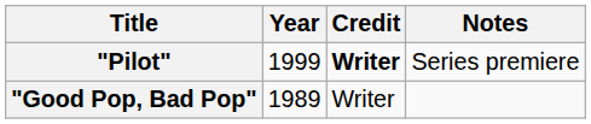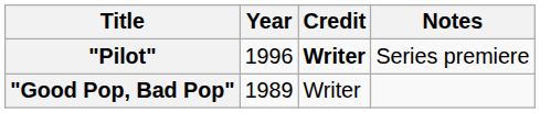"Pilot" | Year: 1999 -> 1996
